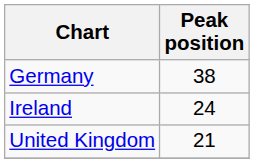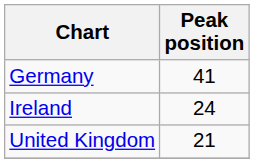Germany | Peak position: 38 -> 41
